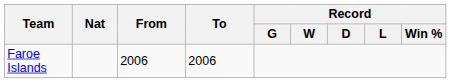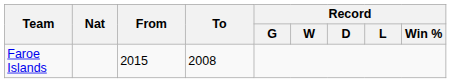Faroe Islands | From: 2006 -> 2015
Faroe Islands | To: 2006 -> 2008
